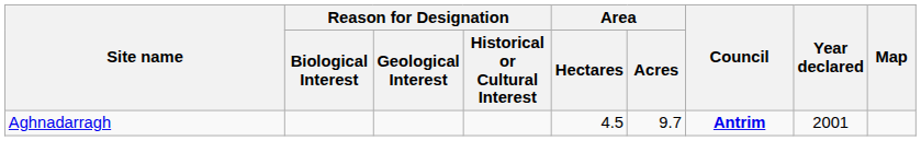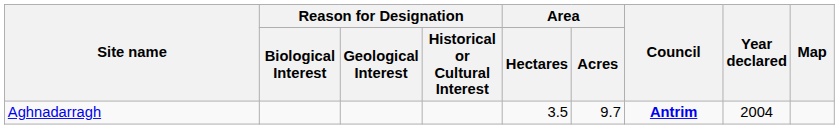Aghnadarragh | Area / Hectares: 4.5 -> 3.5
Aghnadarragh | Year declared: 2001 -> 2004
